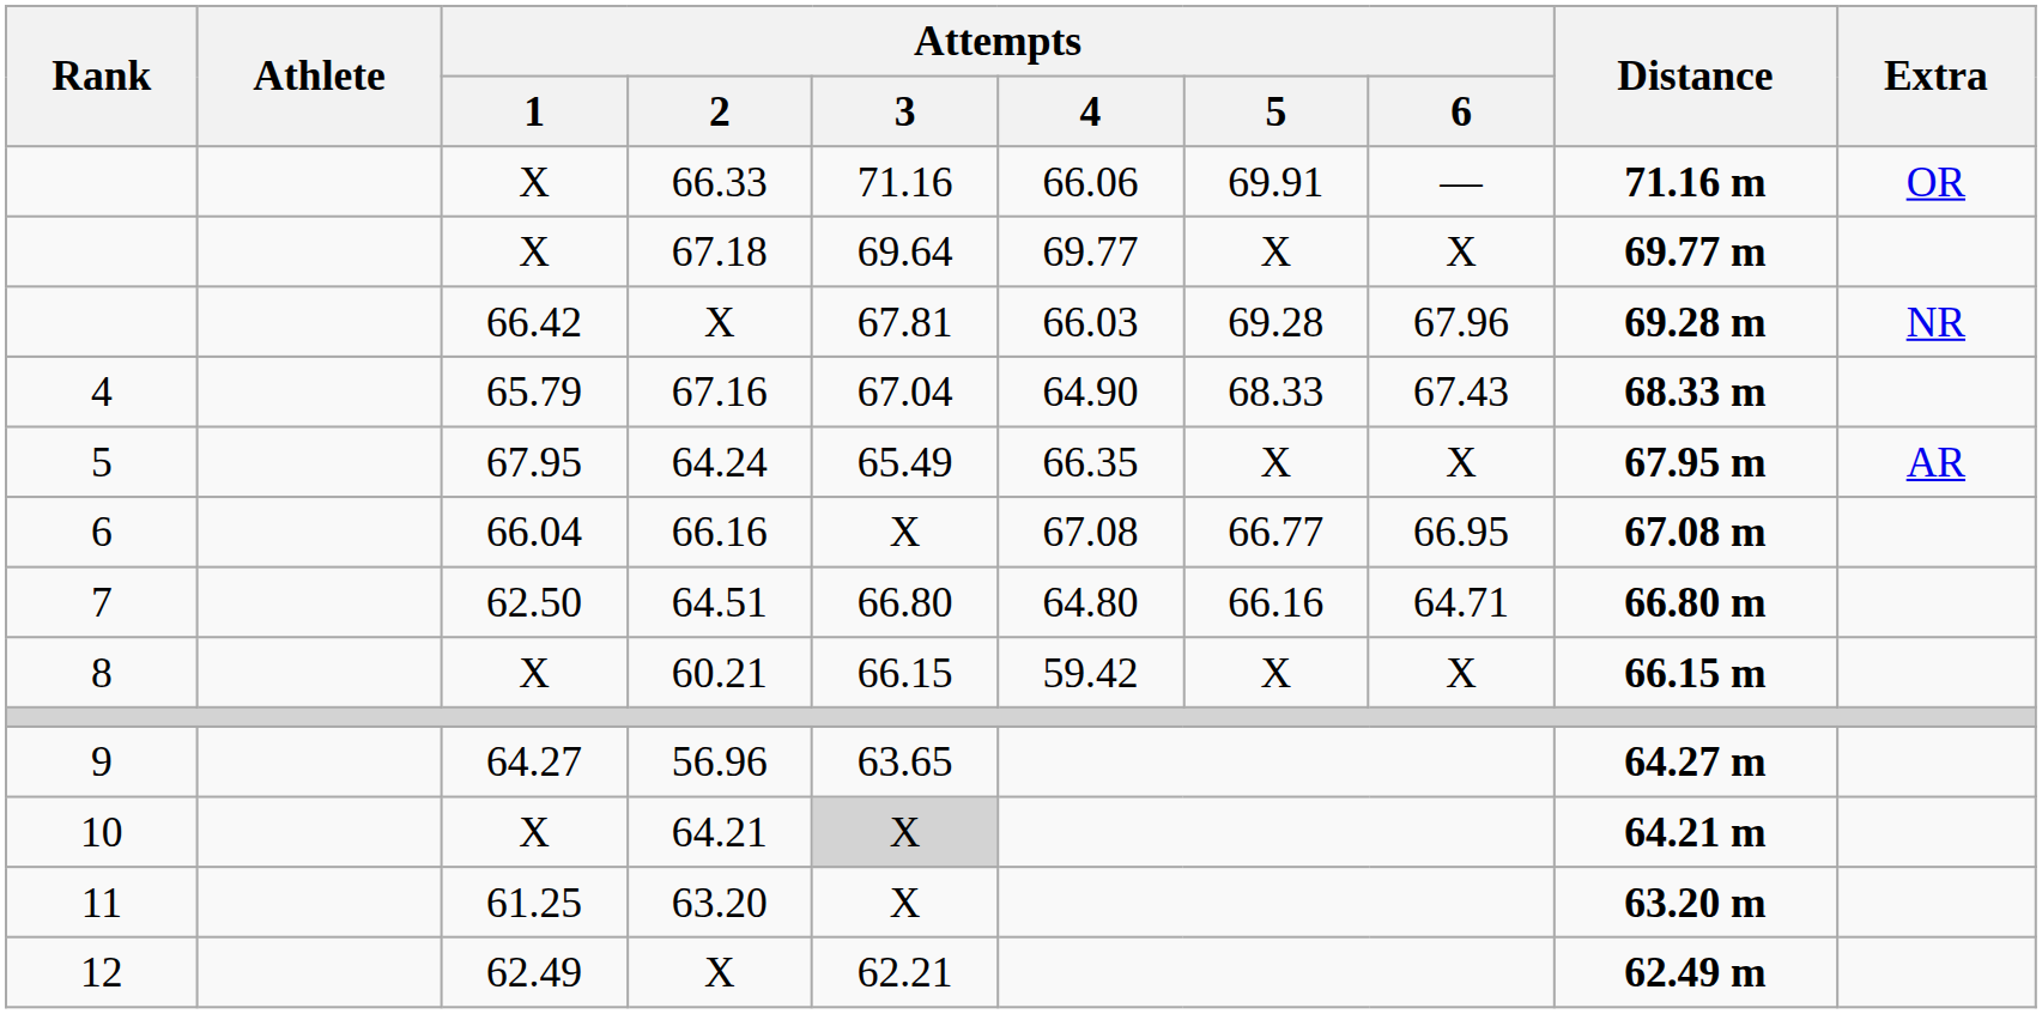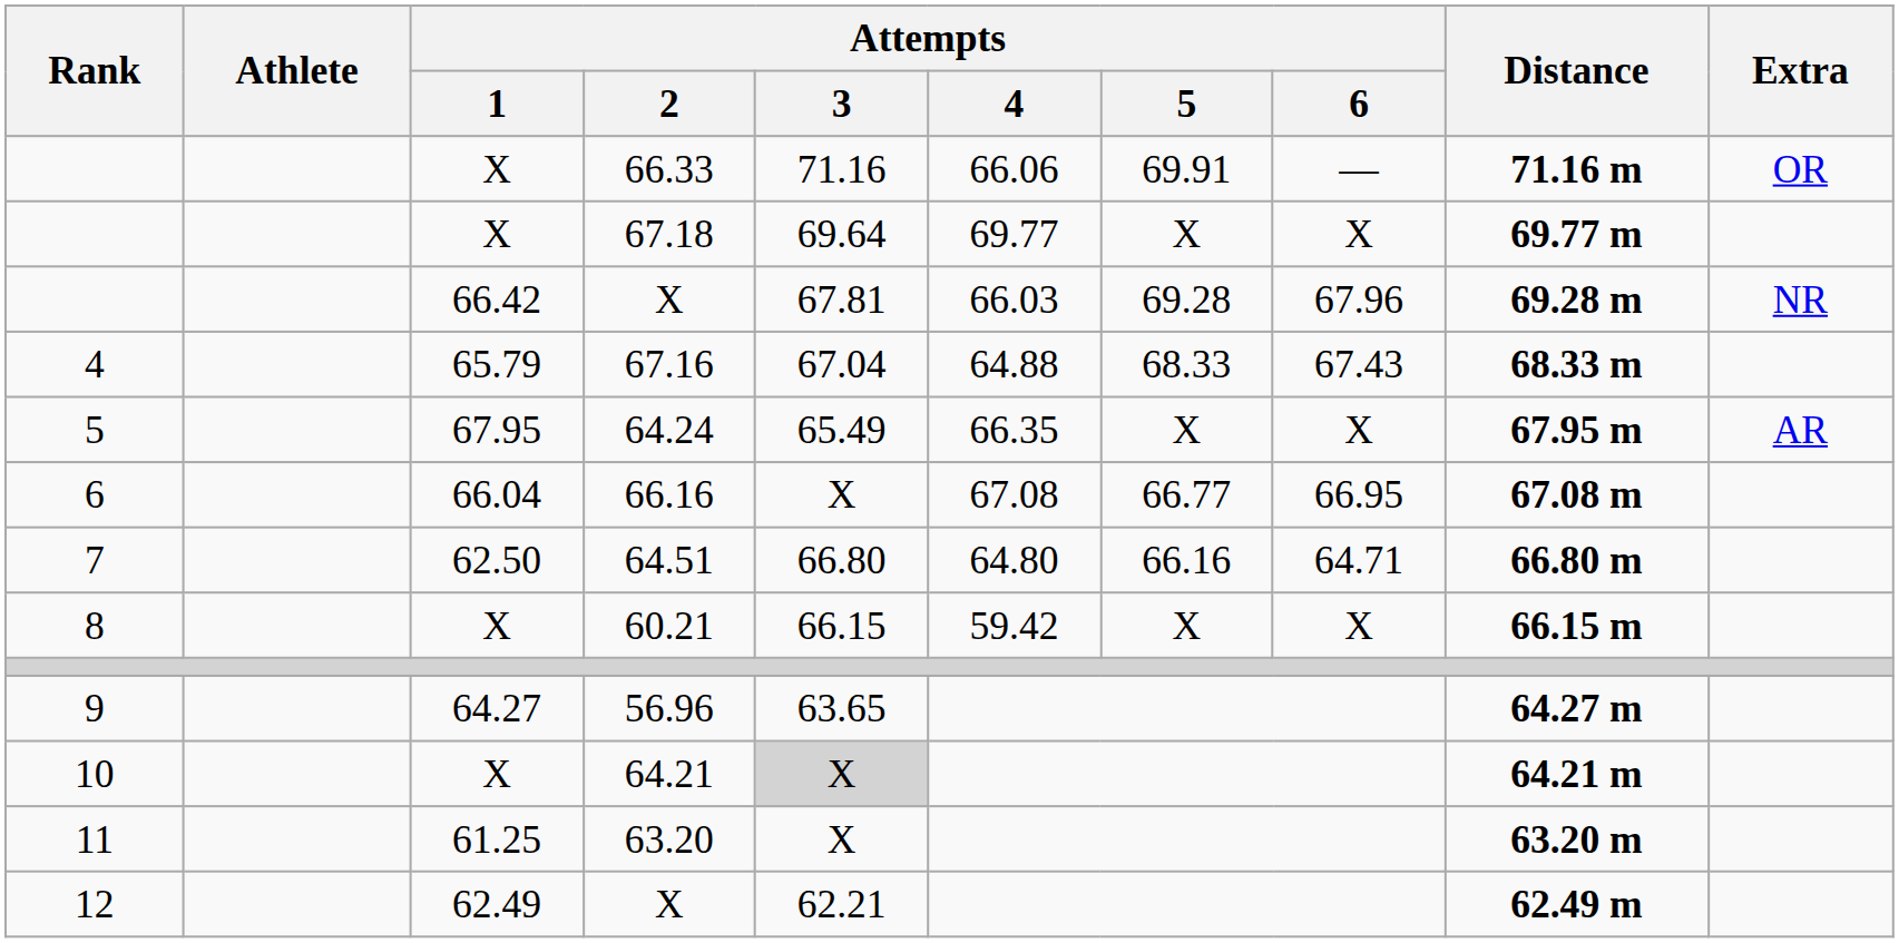67.16 | Attempts / 4: 64.90 -> 64.88
